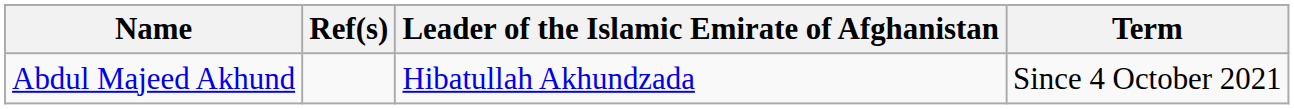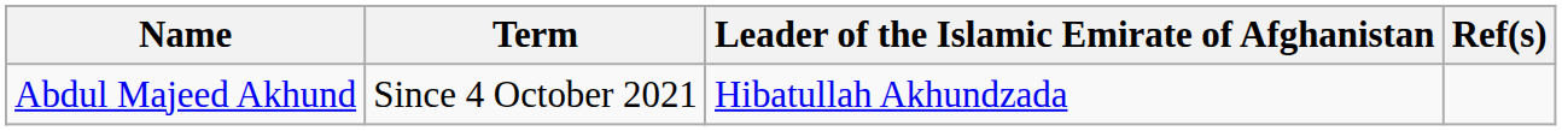columns swapped: Term <-> Ref(s)
